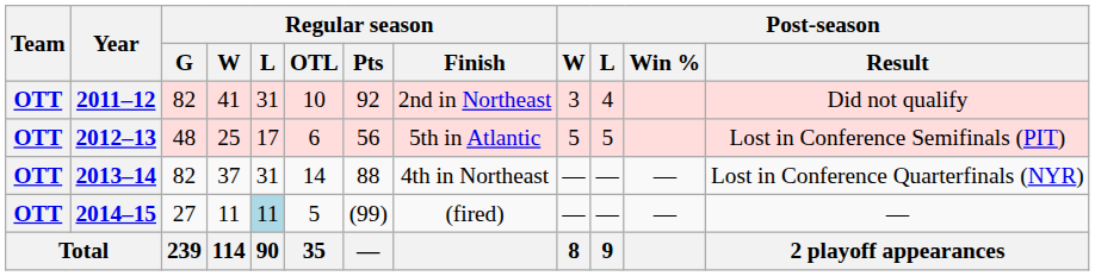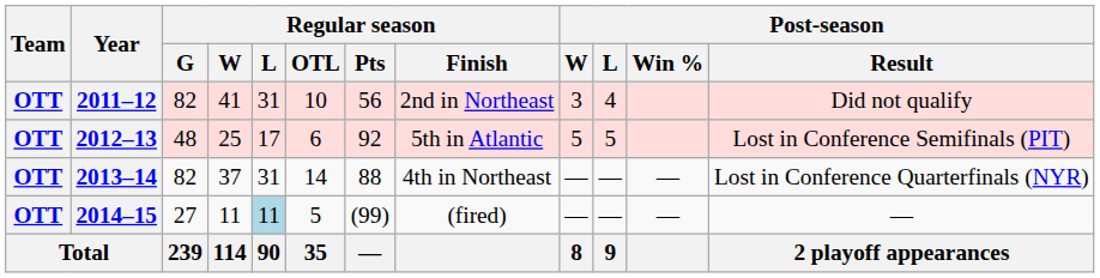2011–12 | Regular season / Pts: 92 -> 56
2012–13 | Regular season / Pts: 56 -> 92
